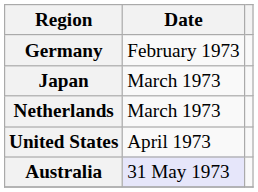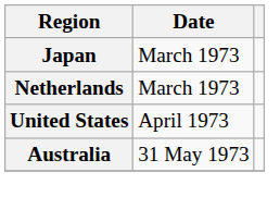- row: Germany | February 1973
Australia | Date: lavender background -> no background
